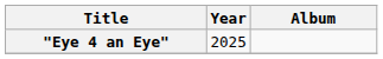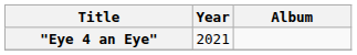"Eye 4 an Eye" | Year: 2025 -> 2021
